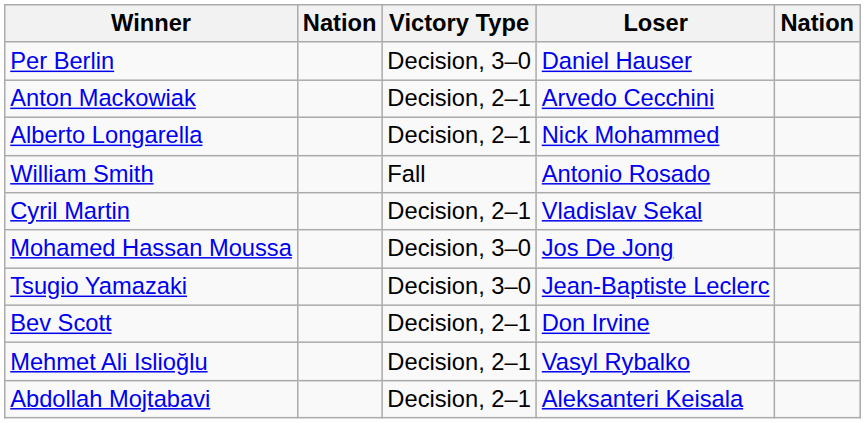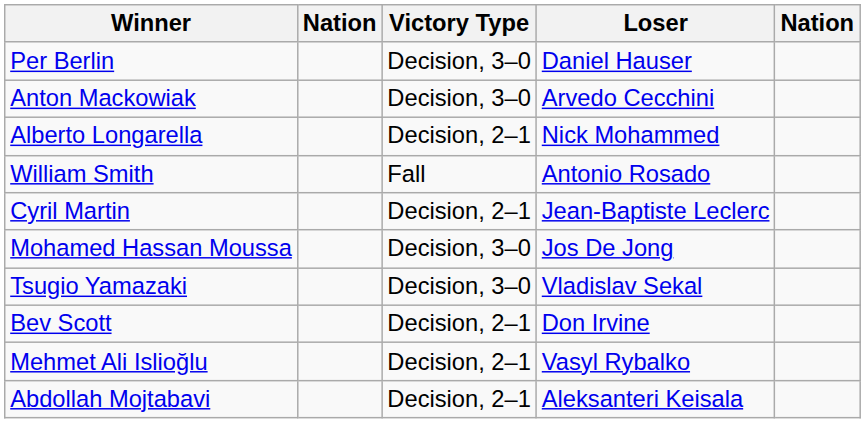Anton Mackowiak | Victory Type: Decision, 2–1 -> Decision, 3–0
Cyril Martin | Loser: Vladislav Sekal -> Jean-Baptiste Leclerc
Tsugio Yamazaki | Loser: Jean-Baptiste Leclerc -> Vladislav Sekal
